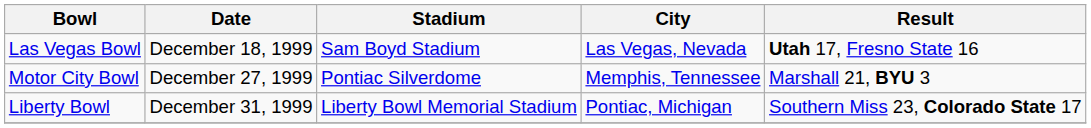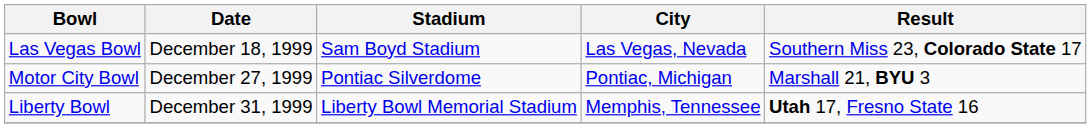Las Vegas Bowl | Result: Utah 17, Fresno State 16 -> Southern Miss 23, Colorado State 17
Motor City Bowl | City: Memphis, Tennessee -> Pontiac, Michigan
Liberty Bowl | City: Pontiac, Michigan -> Memphis, Tennessee
Liberty Bowl | Result: Southern Miss 23, Colorado State 17 -> Utah 17, Fresno State 16
